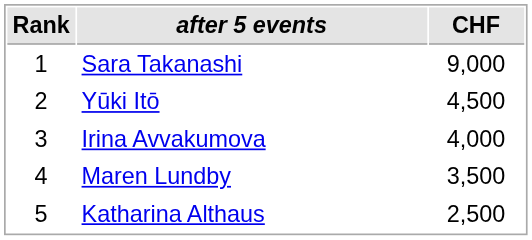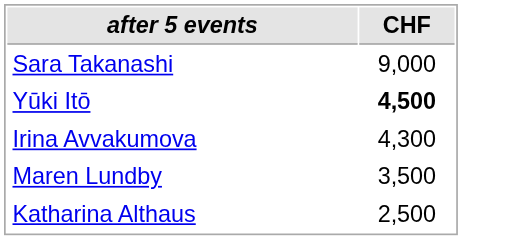- column: Rank | 1 | 2 | 3 | 4 | 5
Yūki Itō | CHF: normal -> bold
Irina Avvakumova | CHF: 4,000 -> 4,300
